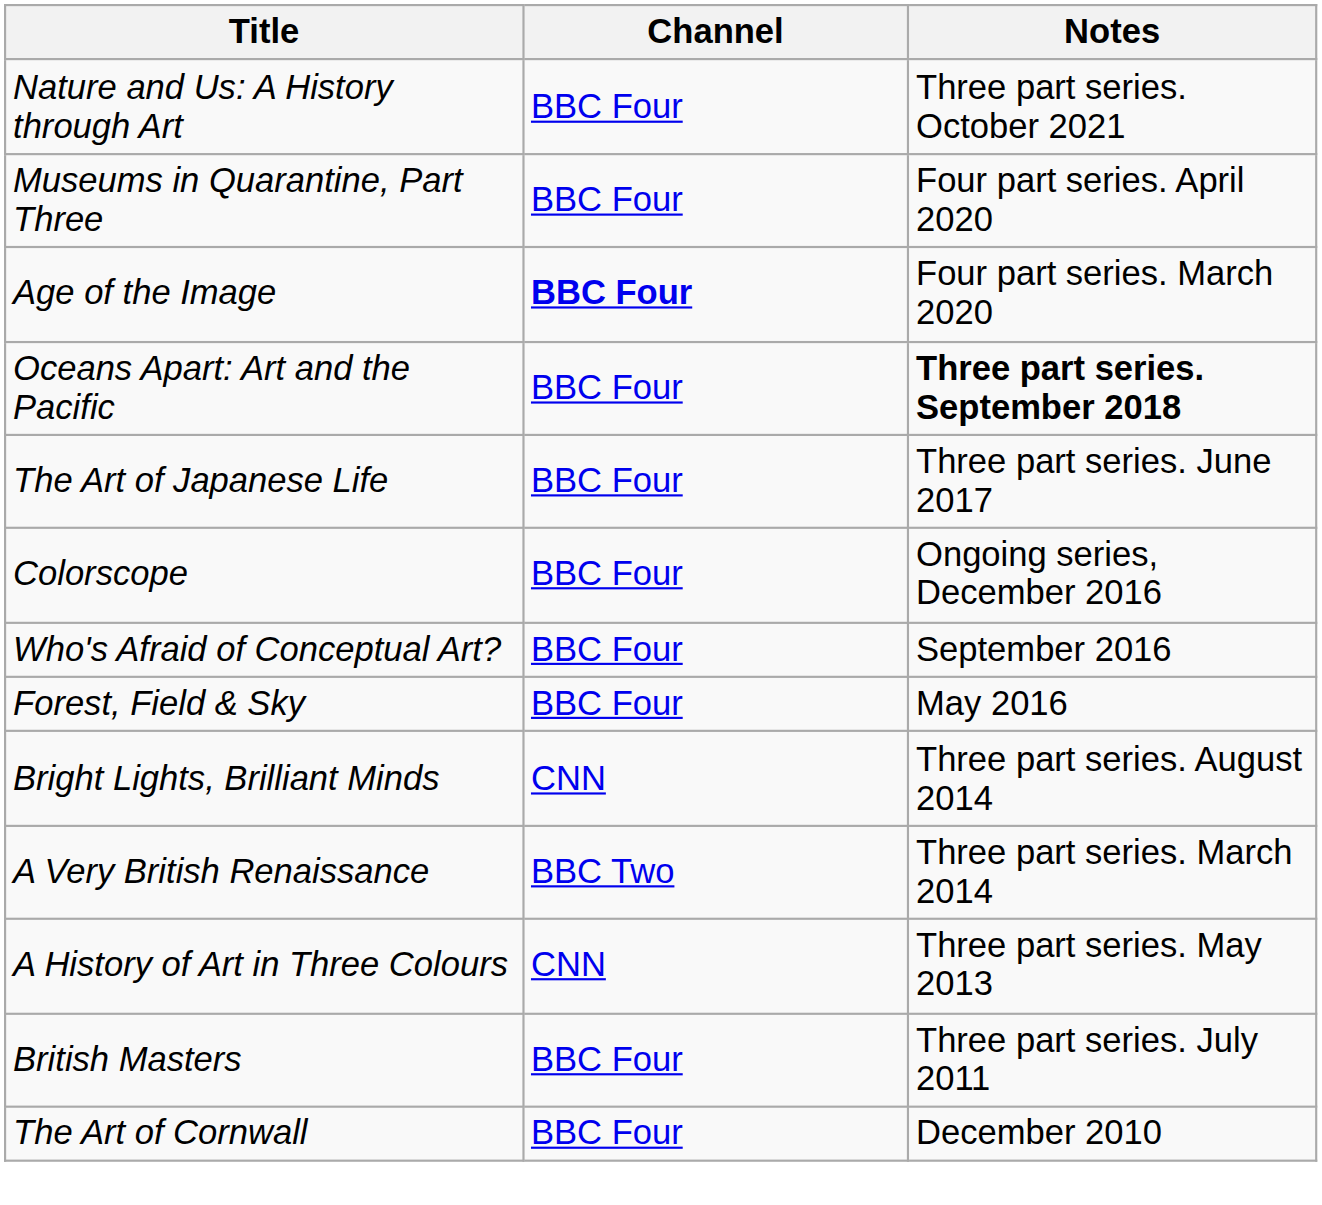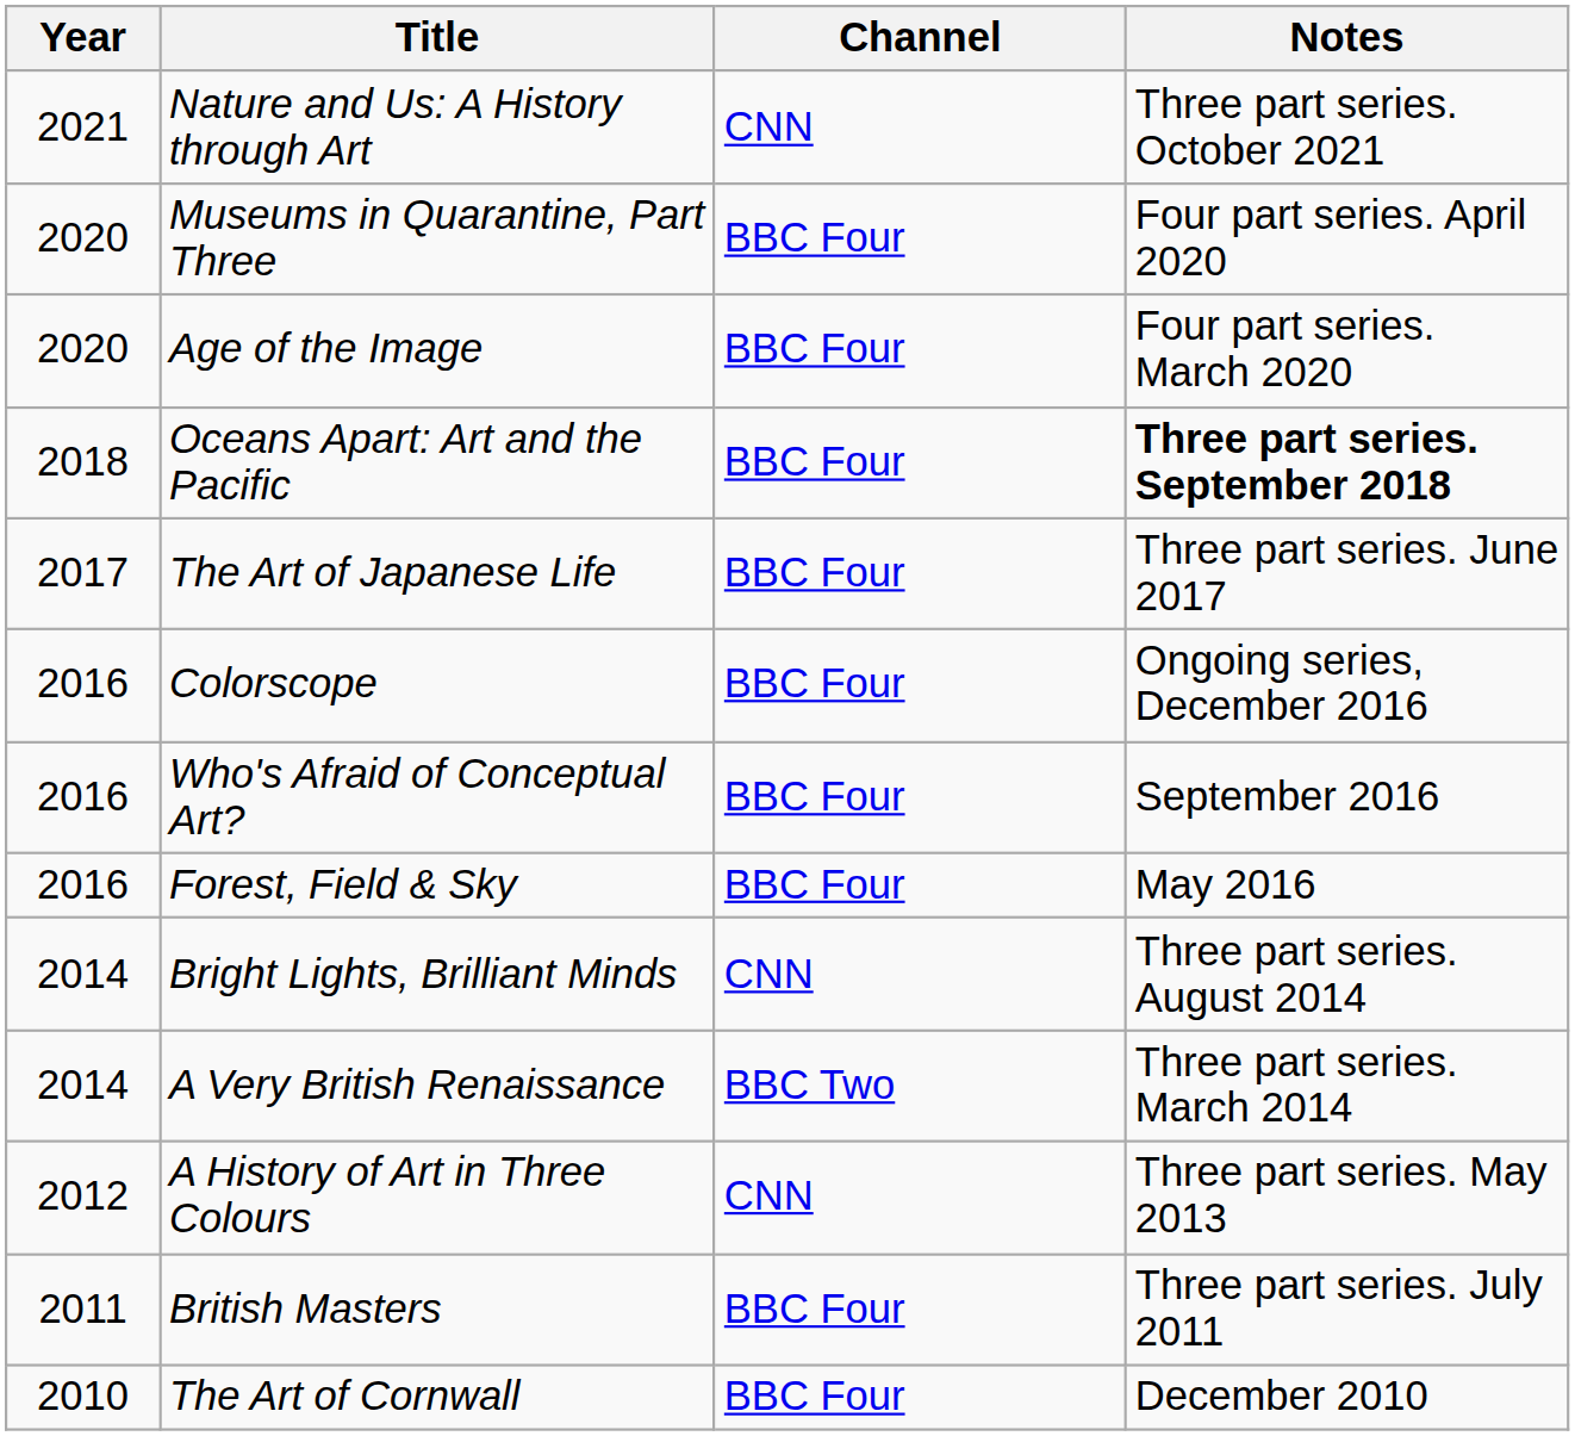+ column: Year | 2021 | 2020 | 2020 | 2018 | 2017 | 2016 | 2016 | 2016 | 2014 | 2014 | 2012 | 2011 | 2010
Nature and Us: A History through Art | Channel: BBC Four -> CNN
Age of the Image | Channel: bold -> normal
